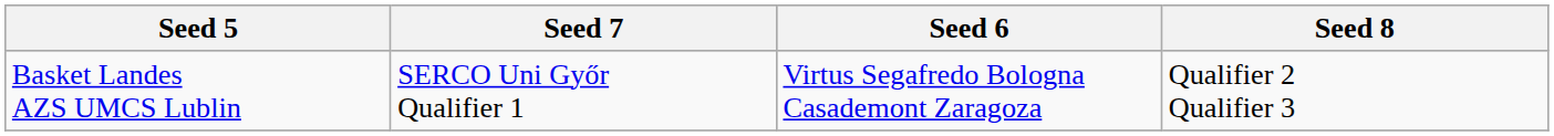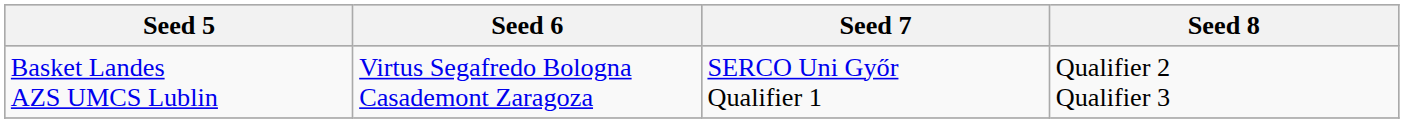columns swapped: Seed 6 <-> Seed 7
